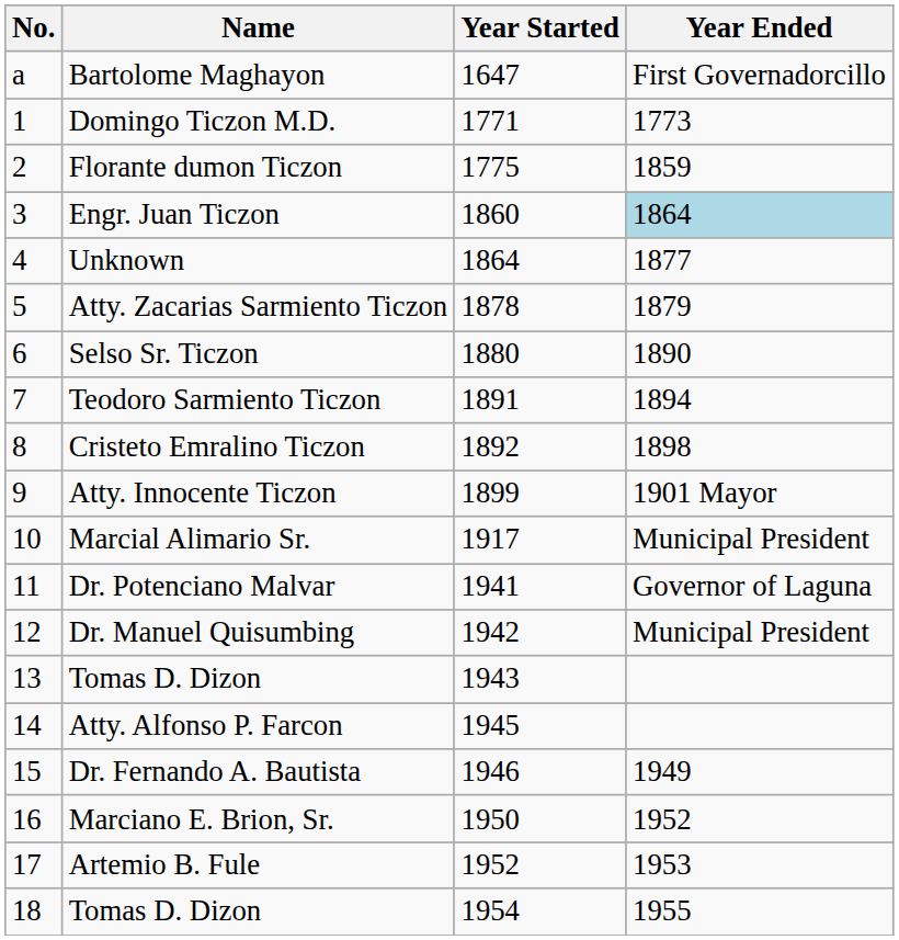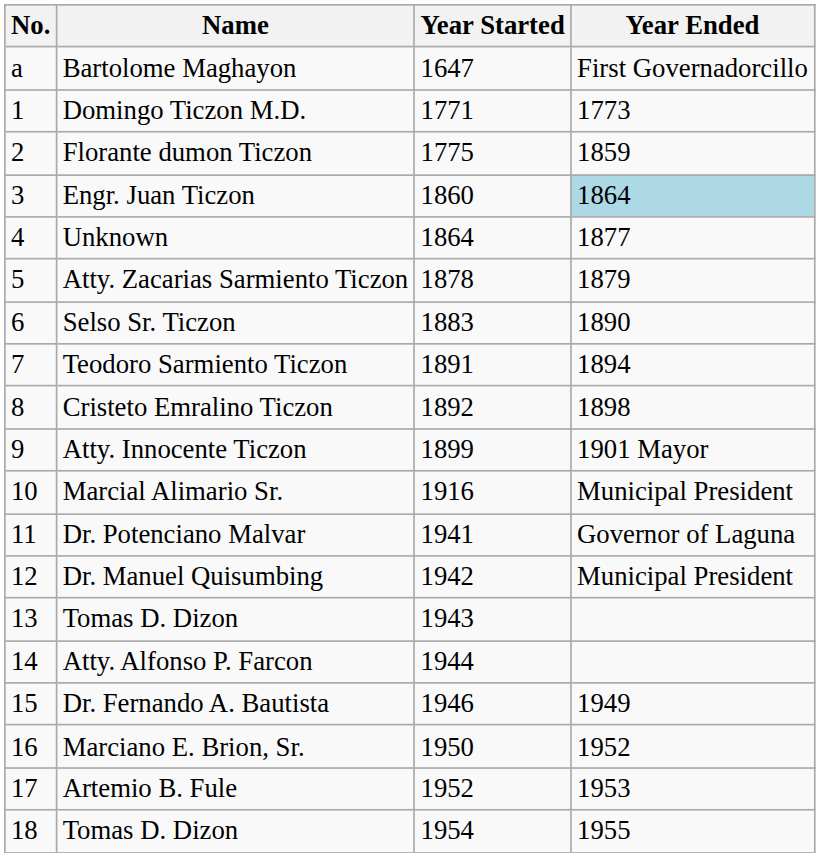Selso Sr. Ticzon | Year Started: 1880 -> 1883
Marcial Alimario Sr. | Year Started: 1917 -> 1916
Atty. Alfonso P. Farcon | Year Started: 1945 -> 1944
